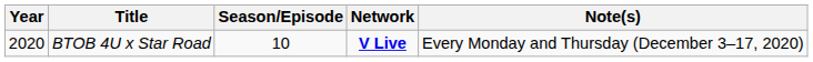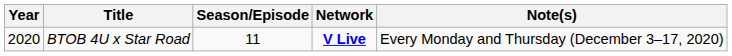BTOB 4U x Star Road | Season/Episode: 10 -> 11
